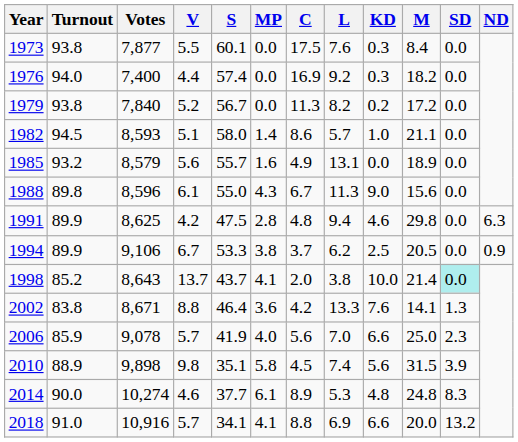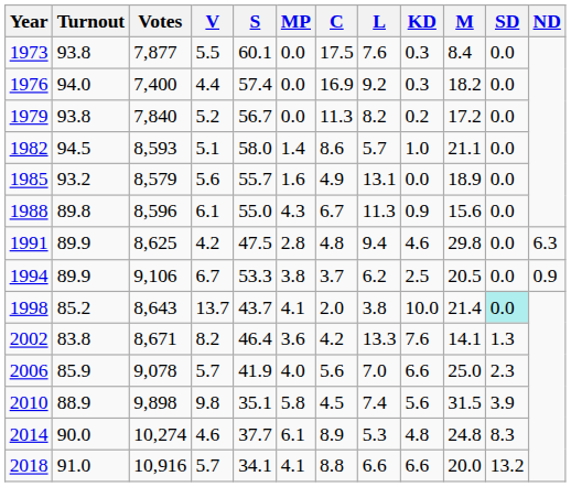1988 | KD: 9.0 -> 0.9
2002 | V: 8.8 -> 8.2
2018 | L: 6.9 -> 6.6
